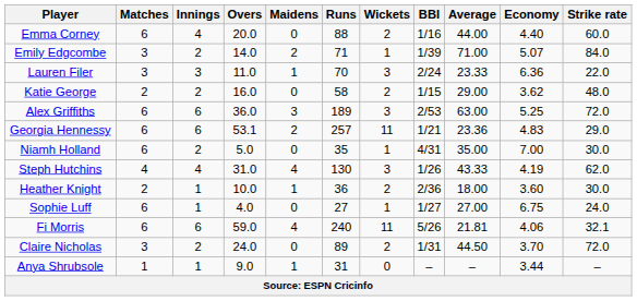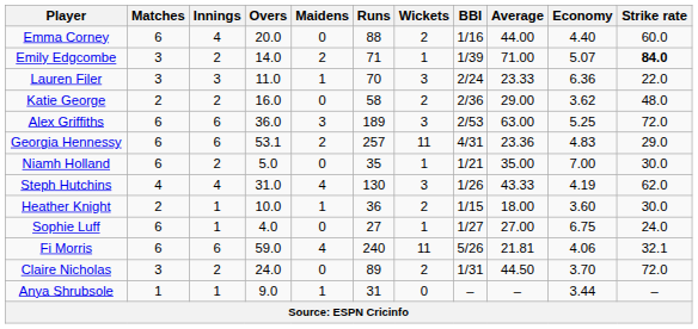Emily Edgcombe | Strike rate: normal -> bold
Katie George | BBI: 1/15 -> 2/36
Georgia Hennessy | BBI: 1/21 -> 4/31
Niamh Holland | BBI: 4/31 -> 1/21
Heather Knight | BBI: 2/36 -> 1/15
